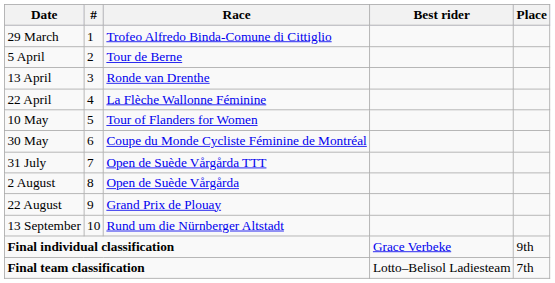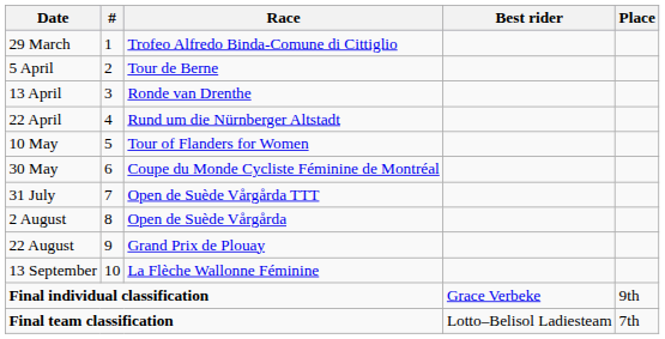22 April | Race: La Flèche Wallonne Féminine -> Rund um die Nürnberger Altstadt
13 September | Race: Rund um die Nürnberger Altstadt -> La Flèche Wallonne Féminine
